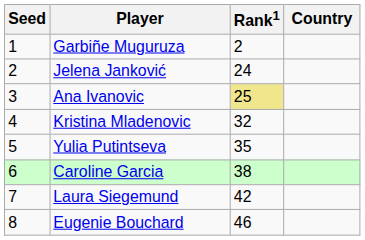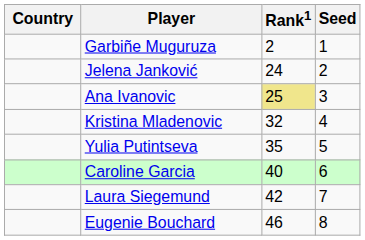columns swapped: Country <-> Seed
Caroline Garcia | Rank1: 38 -> 40
